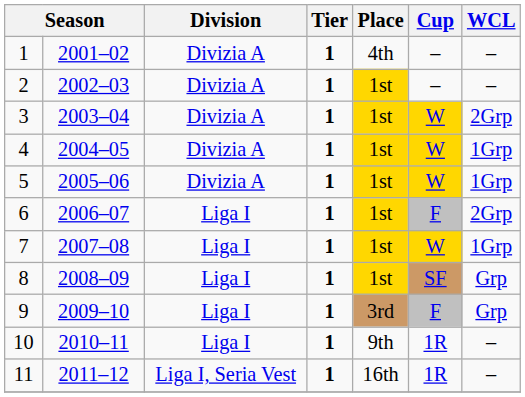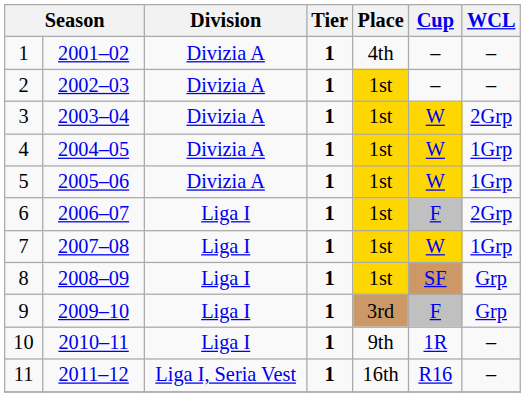11 | Cup: 1R -> R16
